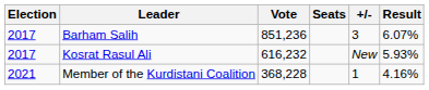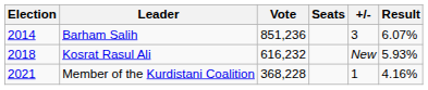Barham Salih | Election: 2017 -> 2014
Kosrat Rasul Ali | Election: 2017 -> 2018
